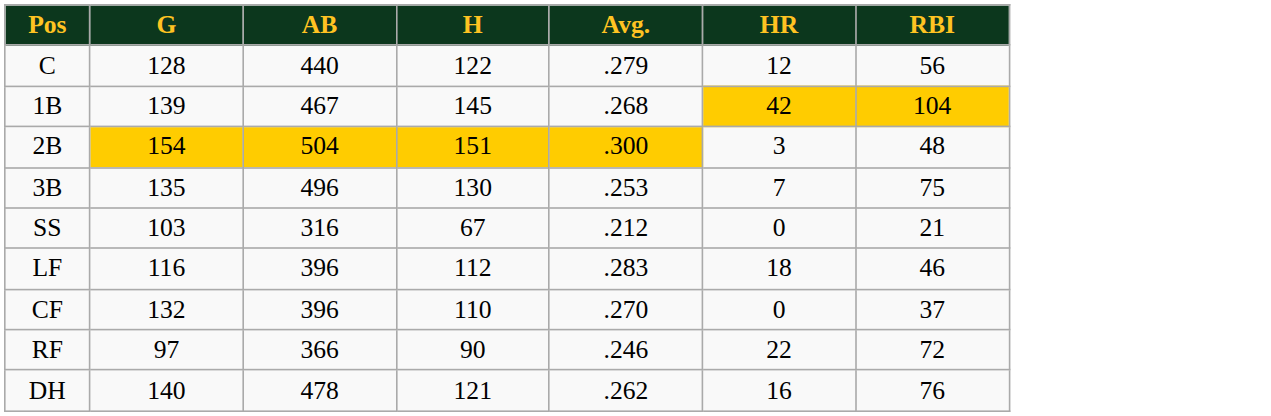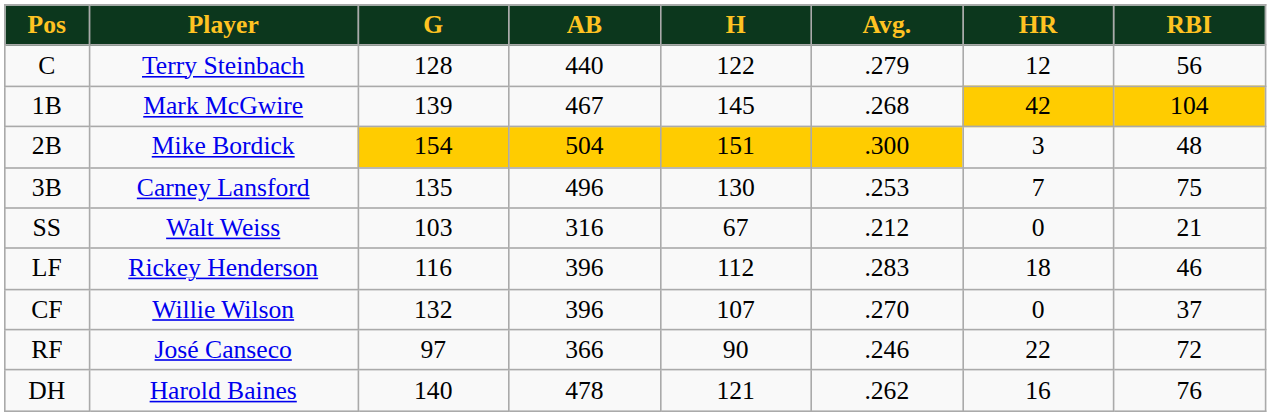+ column: Player | Terry Steinbach | Mark McGwire | Mike Bordick | Carney Lansford | Walt Weiss | Rickey Henderson | Willie Wilson | José Canseco | Harold Baines
CF | H: 110 -> 107
